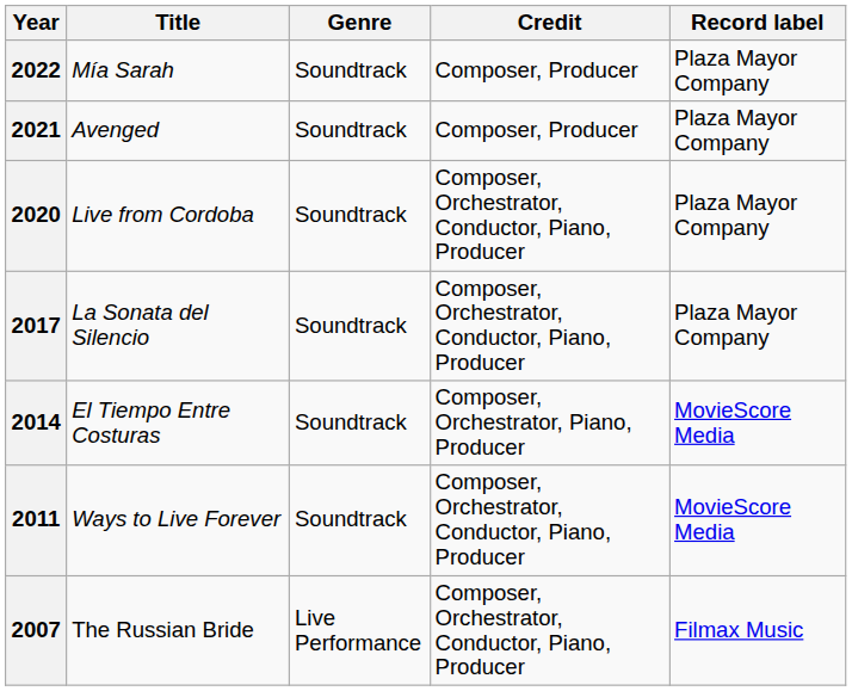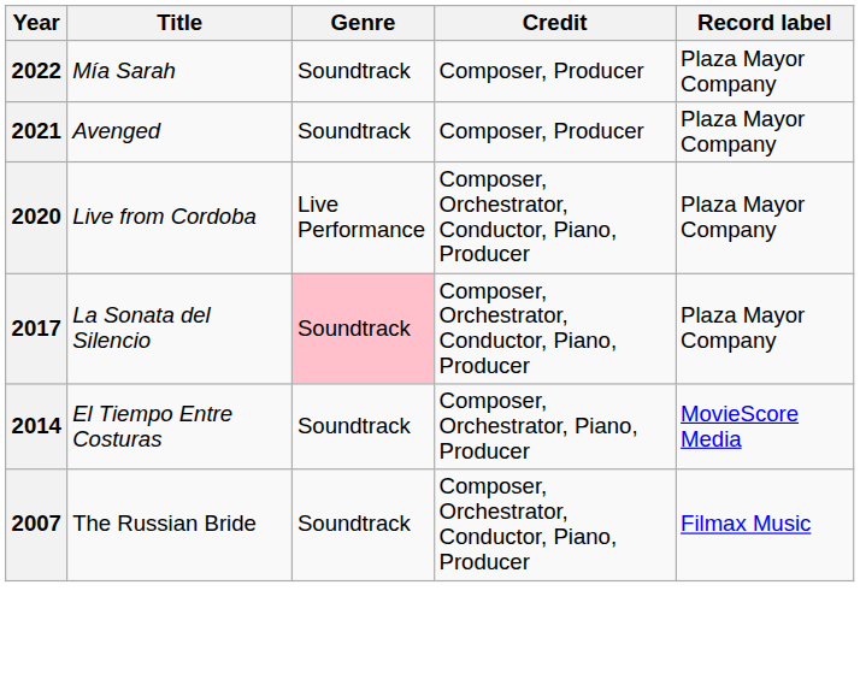2020 | Genre: Soundtrack -> Live Performance
2017 | Genre: no background -> pink background
- row: 2011 | Ways to Live Forever | Soundtrack | Composer, Orchestrator, Conductor, Piano, Producer | MovieScore Media
2007 | Genre: Live Performance -> Soundtrack
